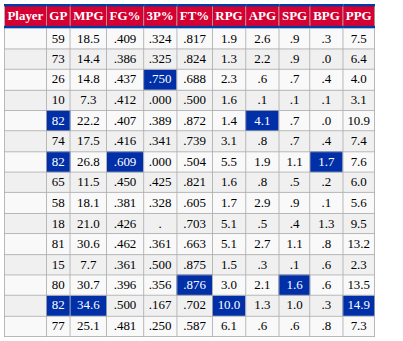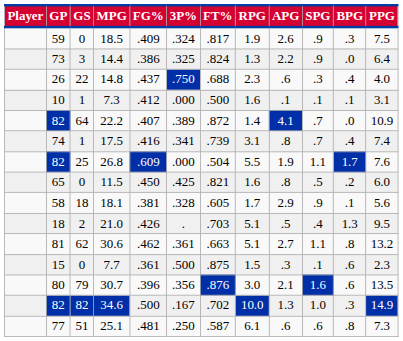+ column: GS | 0 | 3 | 22 | 1 | 64 | 1 | 25 | 0 | 18 | 2 | 62 | 0 | 79 | 82 | 51
14.8 | SPG: .7 -> .3
